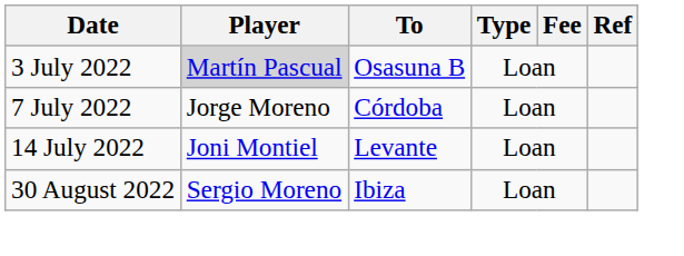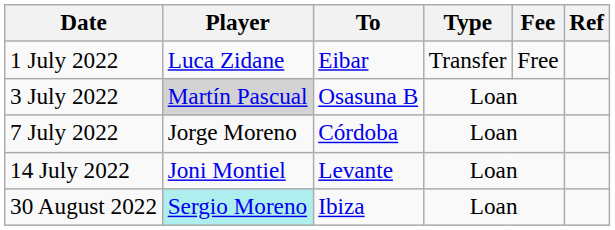+ row: 1 July 2022 | Luca Zidane | Eibar | Transfer | Free
30 August 2022 | Player: no background -> paleturquoise background
